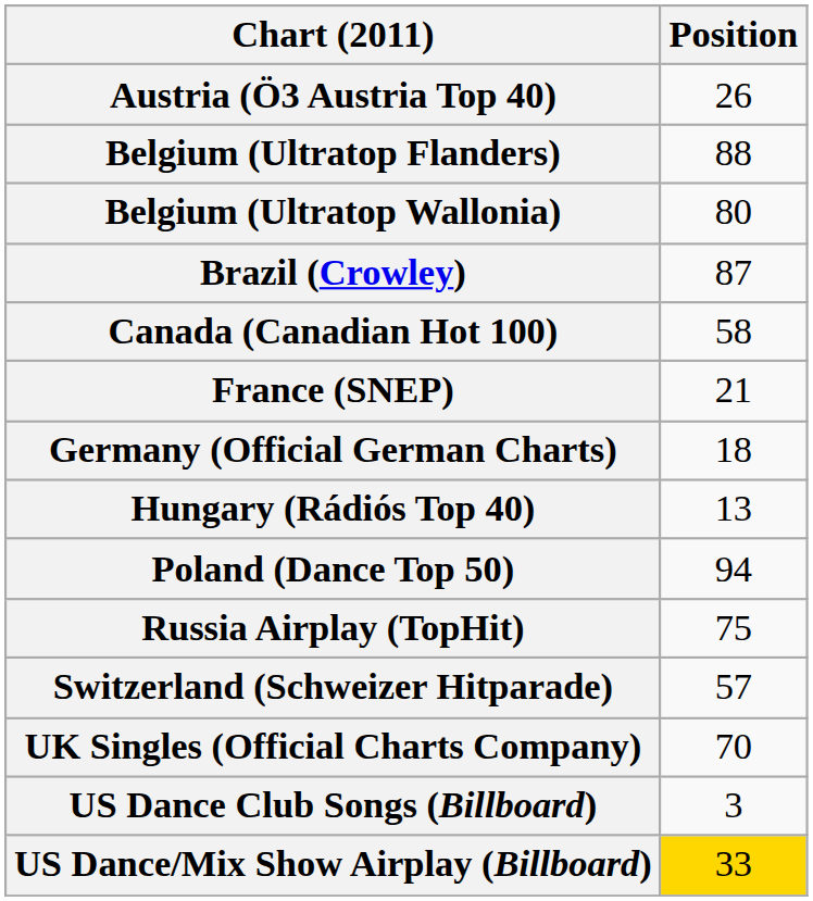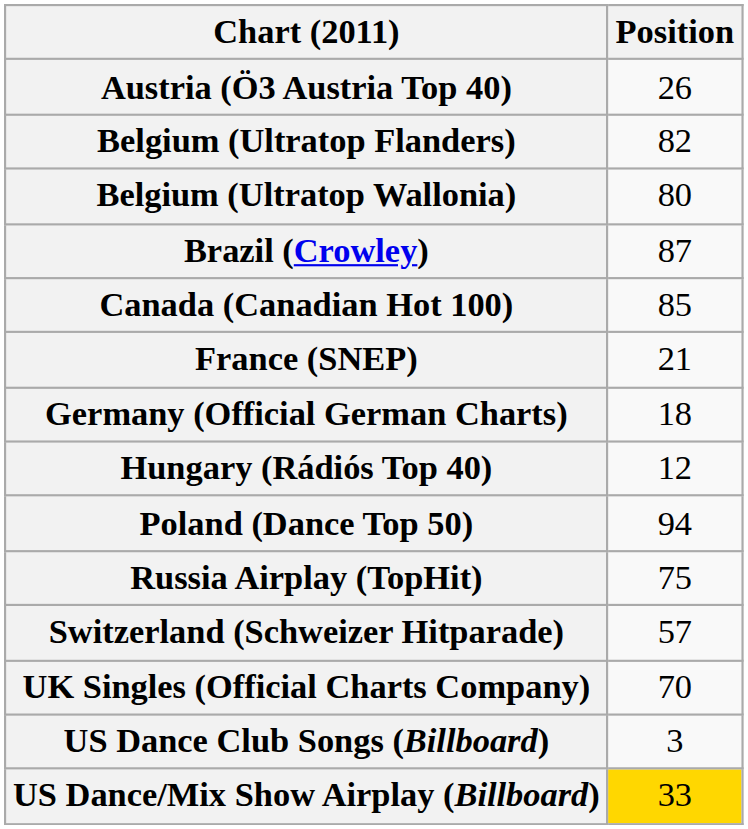Belgium (Ultratop Flanders) | Position: 88 -> 82
Canada (Canadian Hot 100) | Position: 58 -> 85
Hungary (Rádiós Top 40) | Position: 13 -> 12
